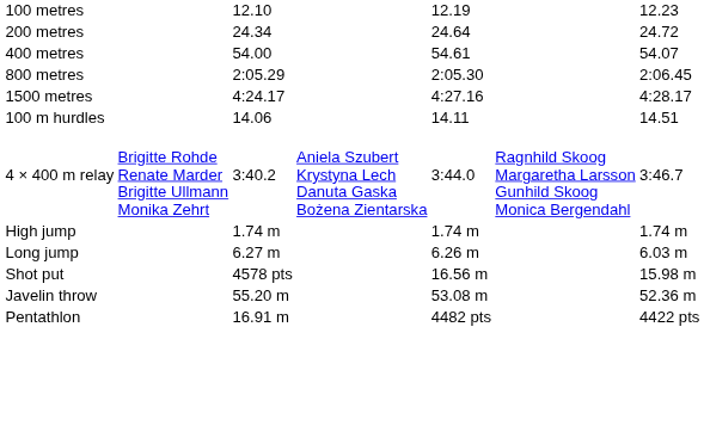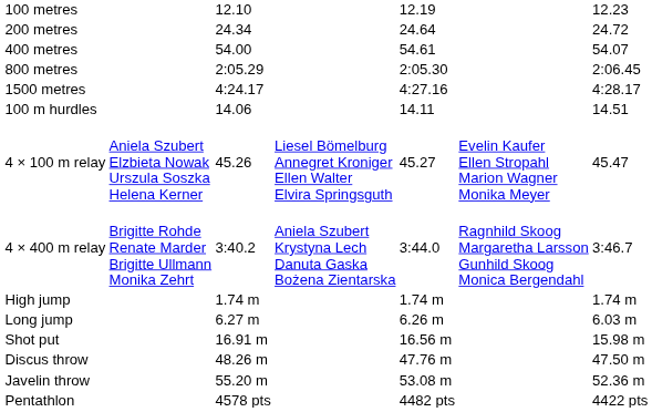+ row: 4 × 100 m relay | Aniela Szubert Elzbieta Nowak Urszula Soszka Helena Kerner | 45.26 | Liesel Bömelburg Annegret Kroniger Ellen Walter Elvira Springsguth | 45.27 | Evelin Kaufer Ellen Stropahl Marion Wagner Monika Meyer | 45.47
Shot put | column 3: 4578 pts -> 16.91 m
+ row: Discus throw | 48.26 m | 47.76 m | 47.50 m
Pentathlon | column 3: 16.91 m -> 4578 pts
